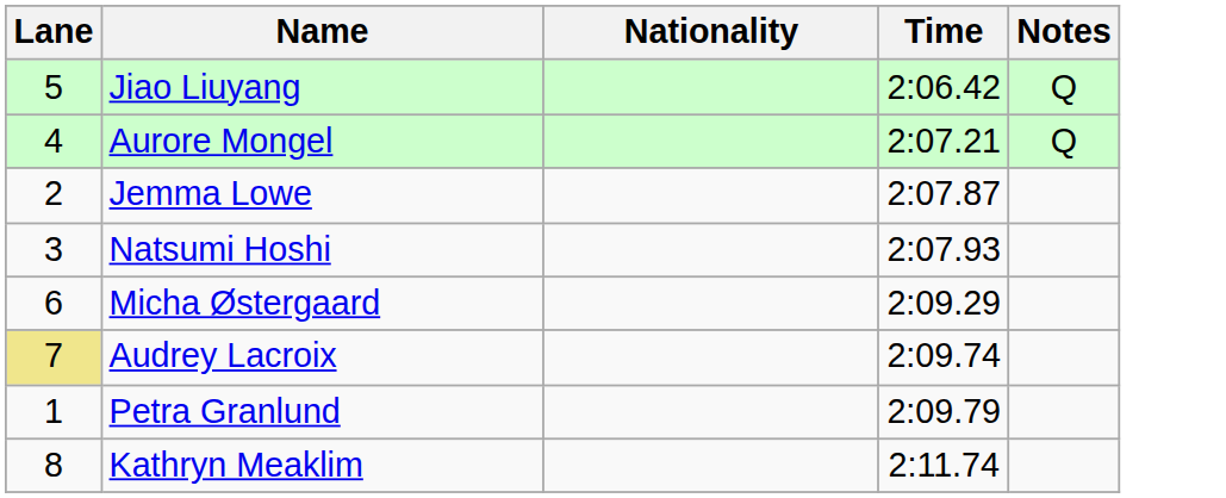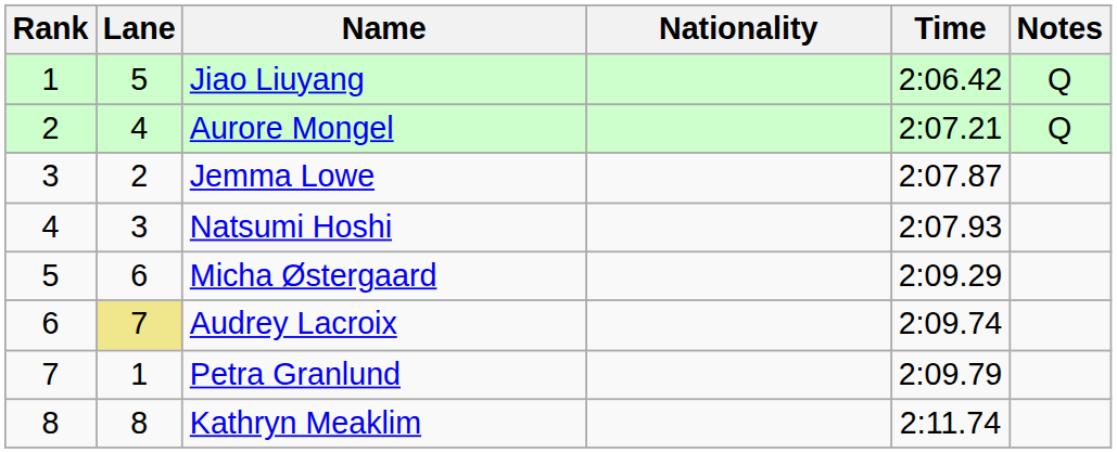+ column: Rank | 1 | 2 | 3 | 4 | 5 | 6 | 7 | 8
